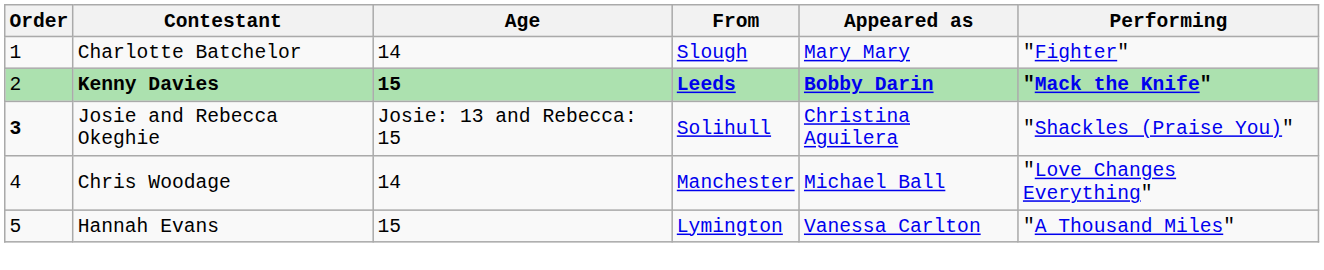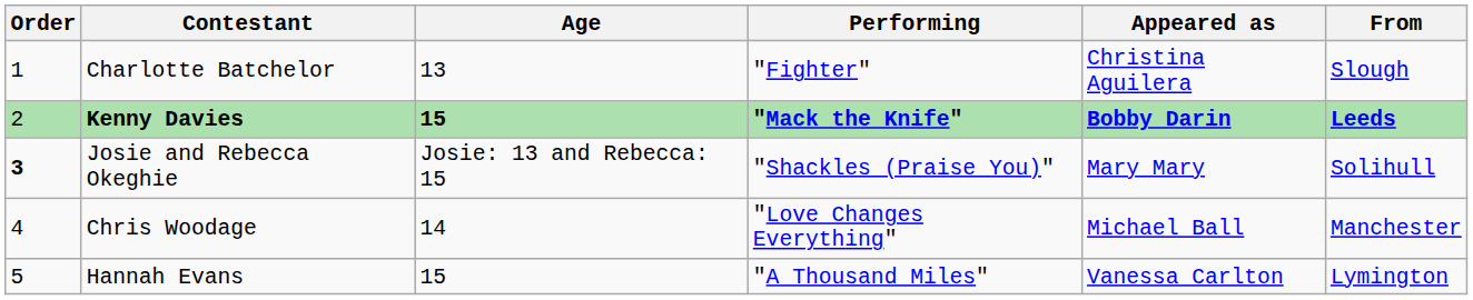columns swapped: From <-> Performing
Charlotte Batchelor | Age: 14 -> 13
Charlotte Batchelor | Appeared as: Mary Mary -> Christina Aguilera
Josie and Rebecca Okeghie | Appeared as: Christina Aguilera -> Mary Mary
